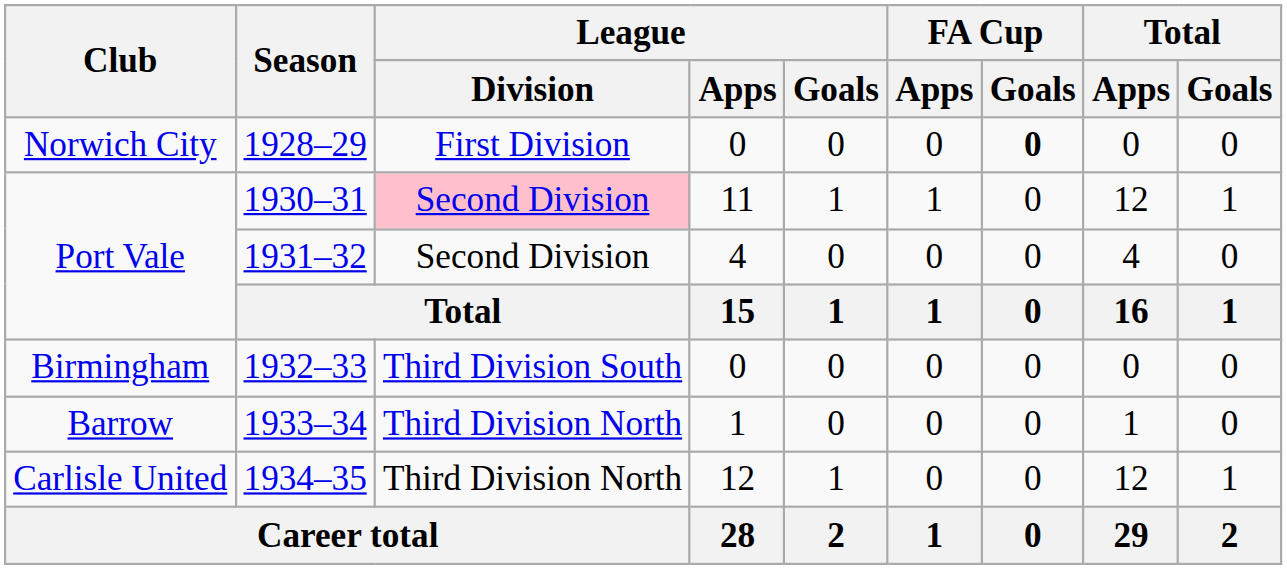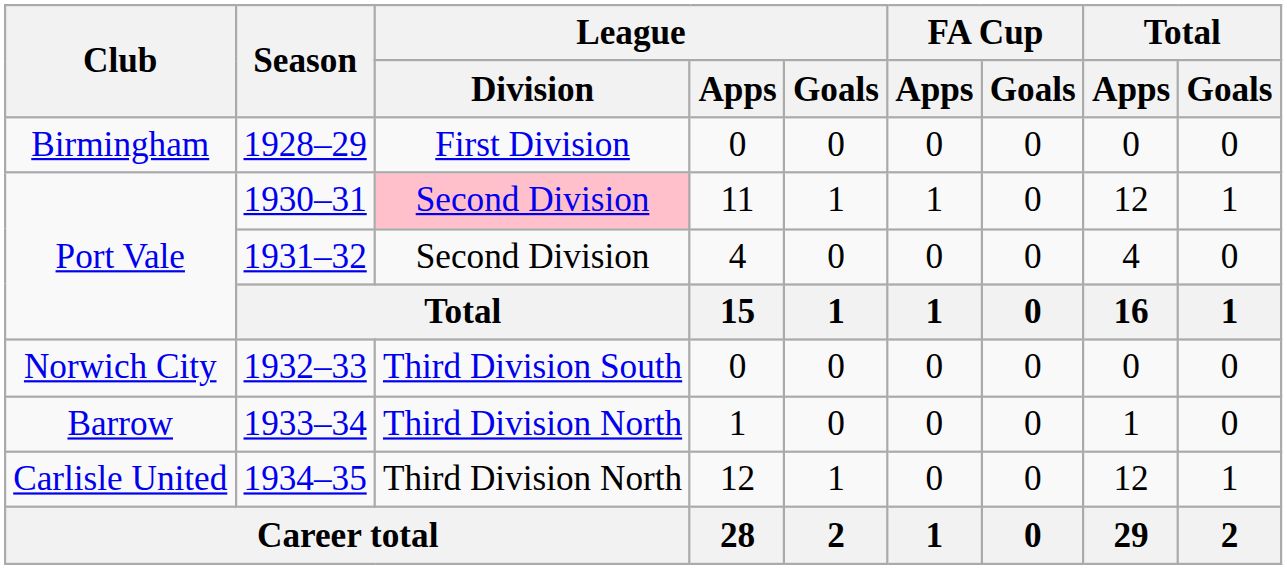1928–29 | Club: Norwich City -> Birmingham
1928–29 | FA Cup / Goals: bold -> normal
1932–33 | Club: Birmingham -> Norwich City
